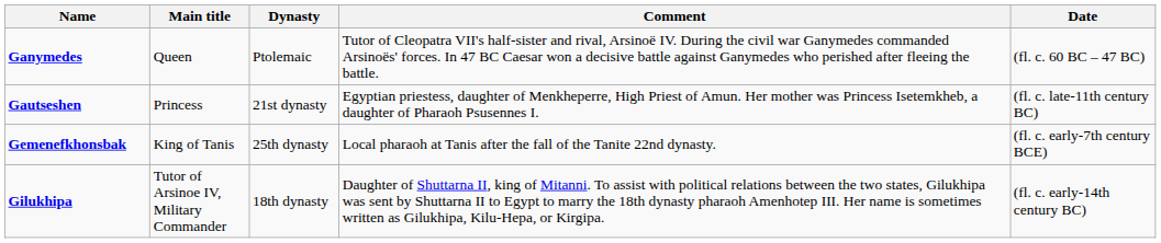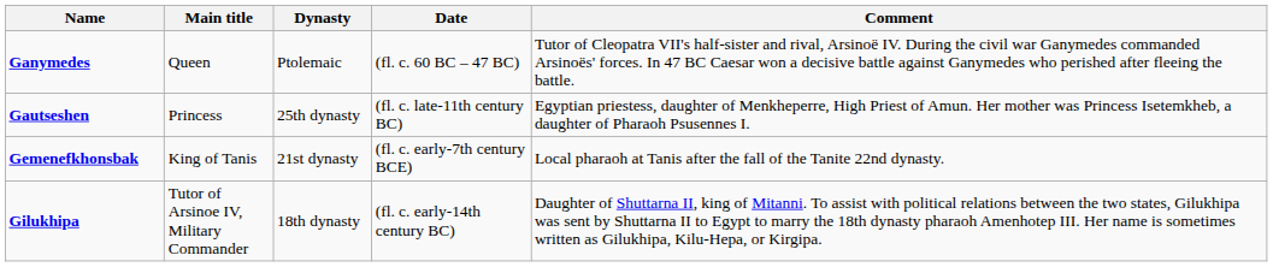columns swapped: Date <-> Comment
Gautseshen | Dynasty: 21st dynasty -> 25th dynasty
Gemenefkhonsbak | Dynasty: 25th dynasty -> 21st dynasty
